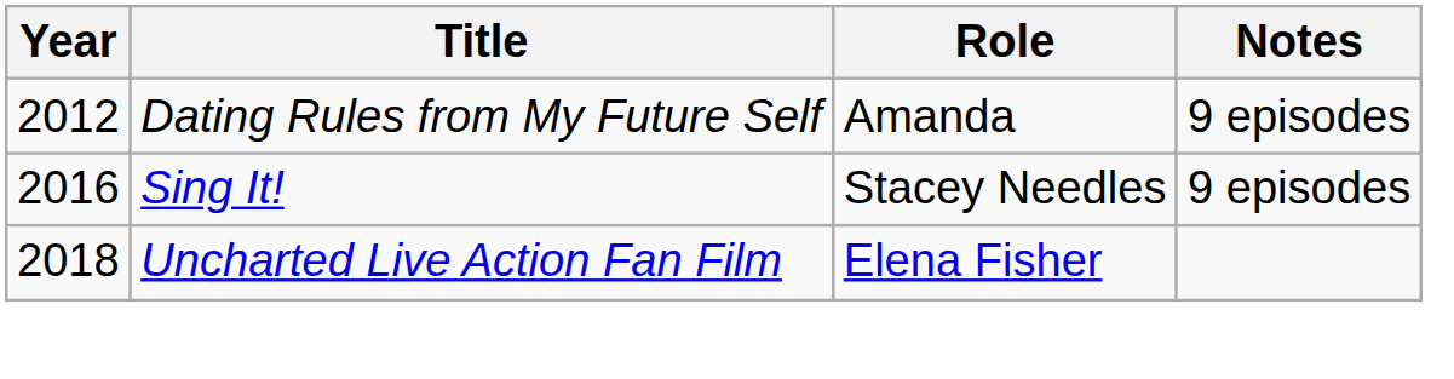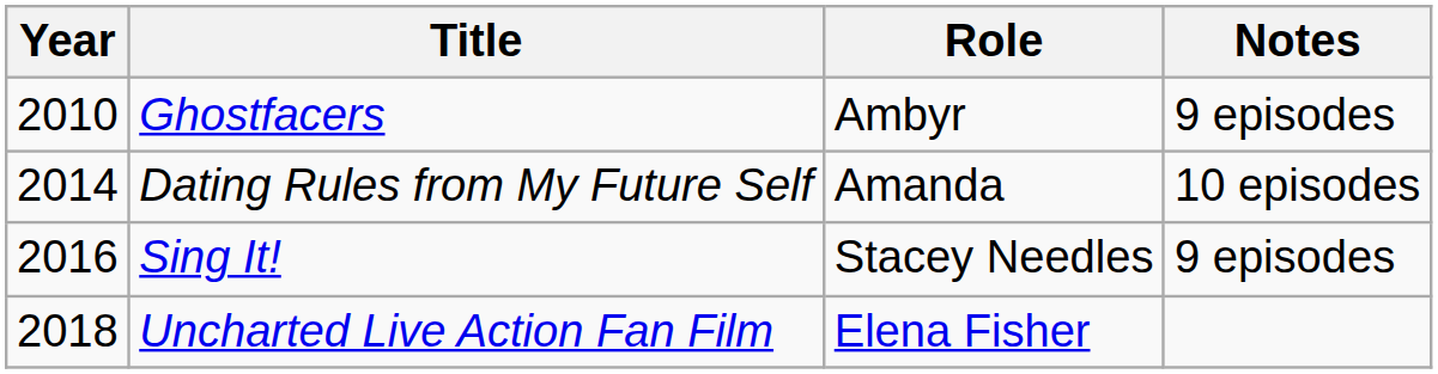+ row: 2010 | Ghostfacers | Ambyr | 9 episodes
Dating Rules from My Future Self | Year: 2012 -> 2014
Dating Rules from My Future Self | Notes: 9 episodes -> 10 episodes
